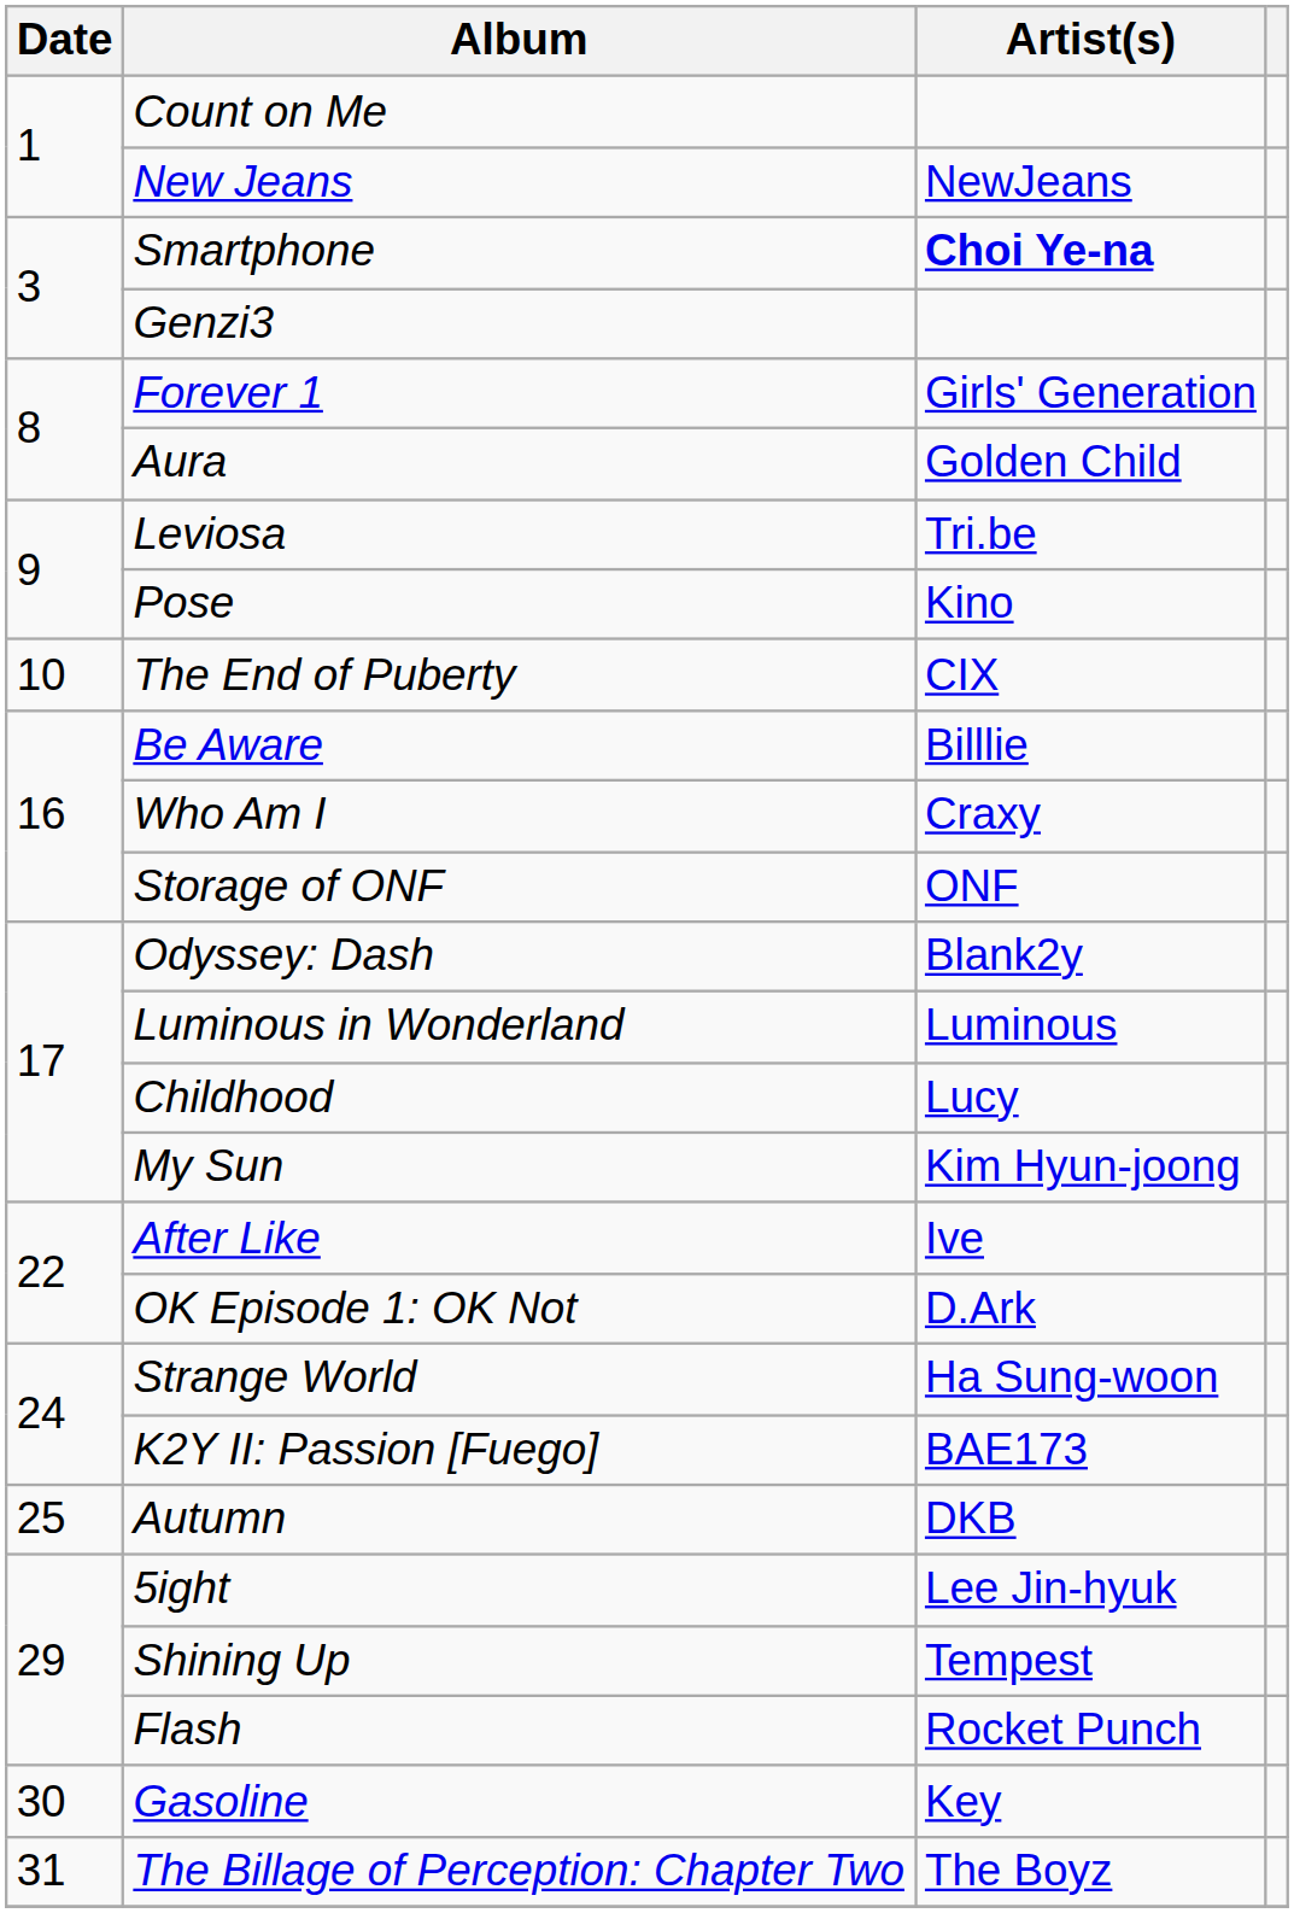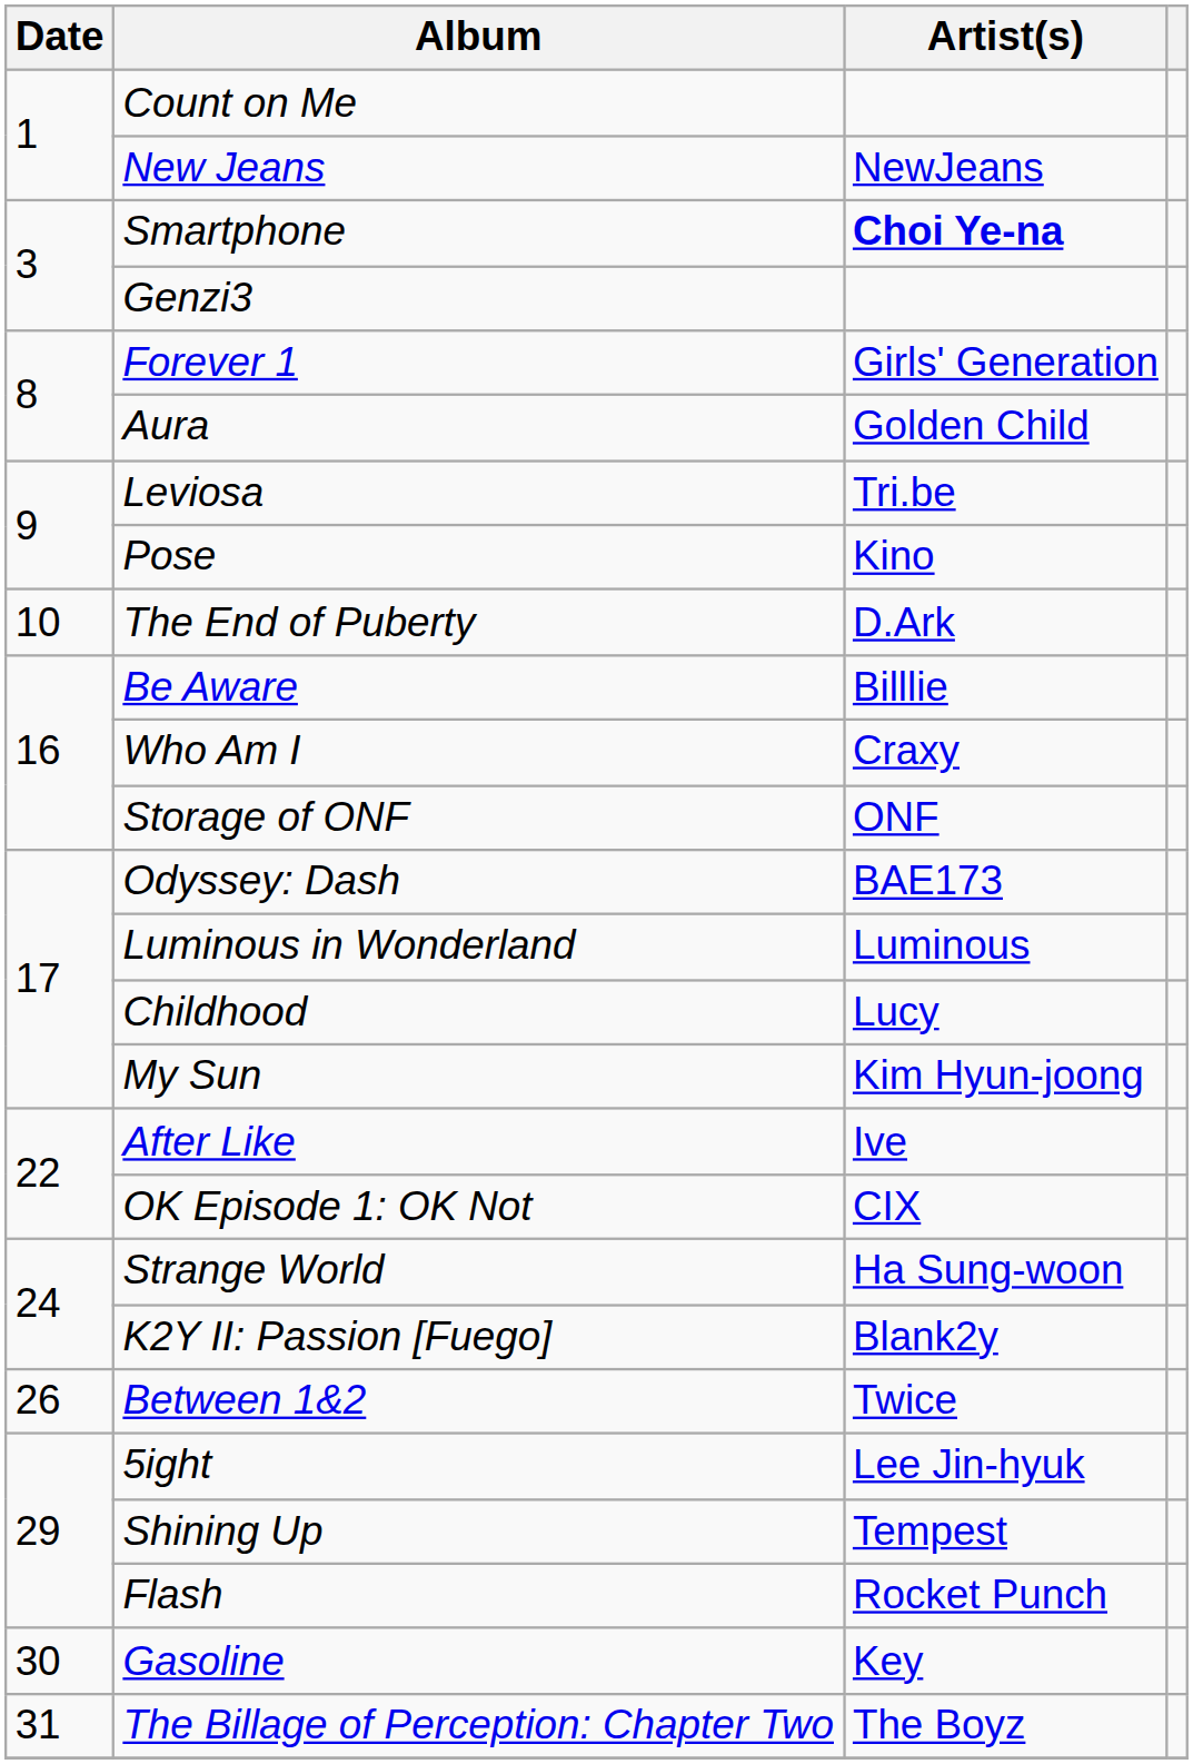The End of Puberty | Artist(s): CIX -> D.Ark
Odyssey: Dash | Artist(s): Blank2y -> BAE173
OK Episode 1: OK Not | Artist(s): D.Ark -> CIX
K2Y II: Passion [Fuego] | Artist(s): BAE173 -> Blank2y
- row: 25 | Autumn | DKB
+ row: 26 | Between 1&2 | Twice
